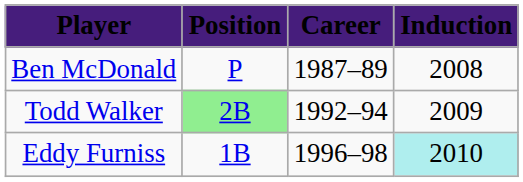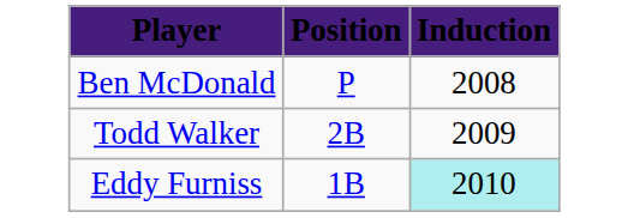- column: Career | 1987–89 | 1992–94 | 1996–98
Todd Walker | Position: lightgreen background -> no background
